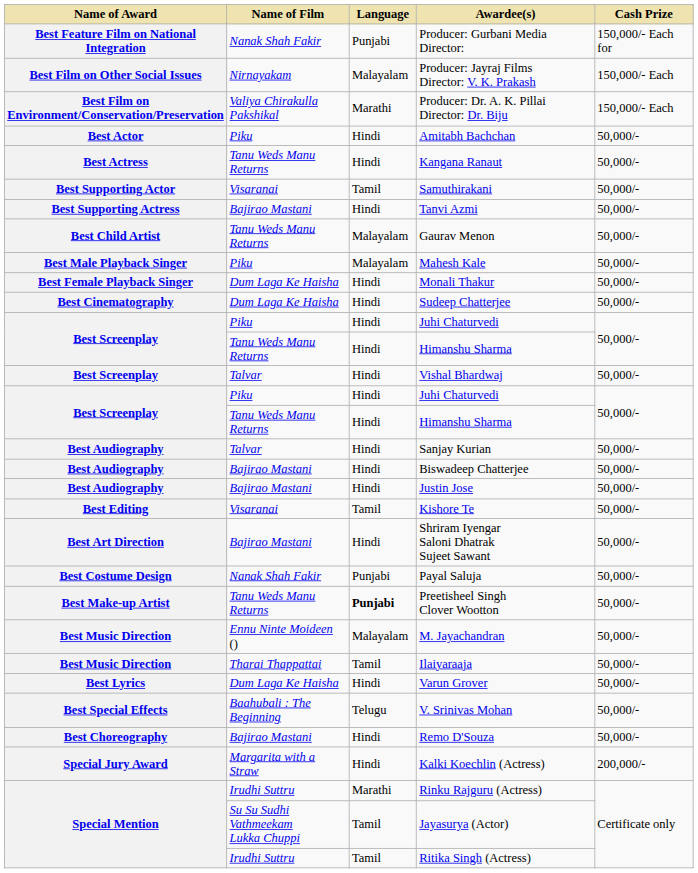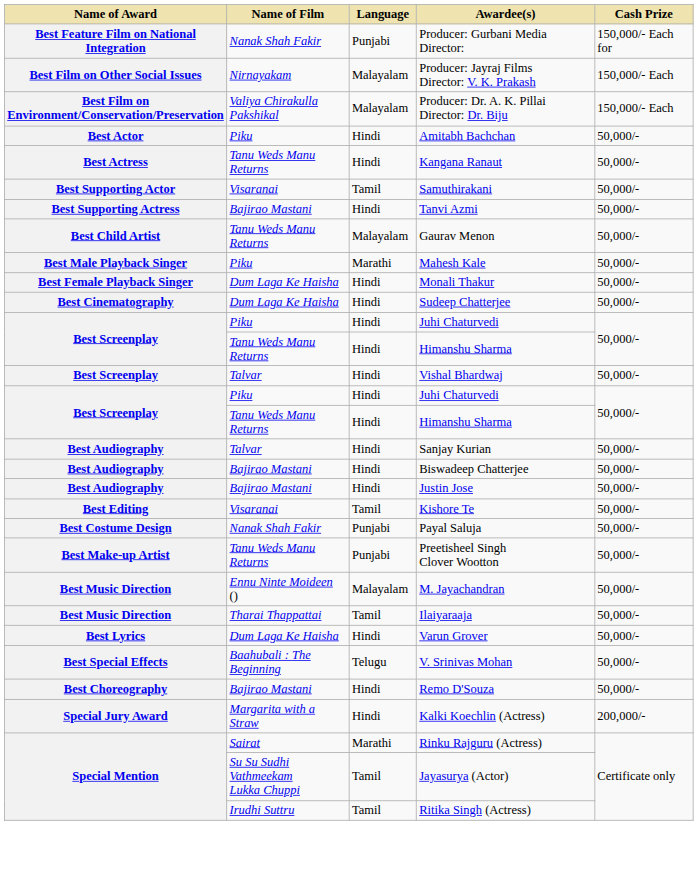Producer: Dr. A. K. Pillai Director: Dr. Biju | Language: Marathi -> Malayalam
Mahesh Kale | Language: Malayalam -> Marathi
- row: Best Art Direction | Bajirao Mastani | Hindi | Shriram Iyengar Saloni Dhatrak Sujeet Sawant | 50,000/-
Preetisheel Singh Clover Wootton | Language: bold -> normal
Rinku Rajguru (Actress) | Name of Film: Irudhi Suttru -> Sairat
